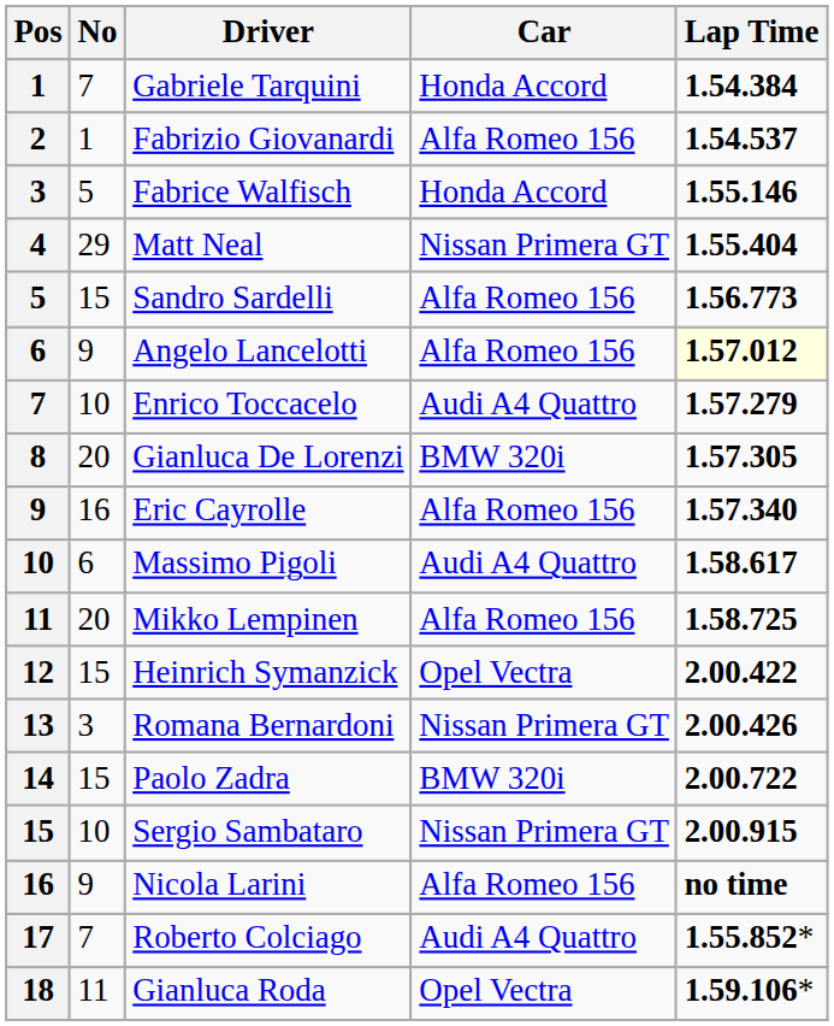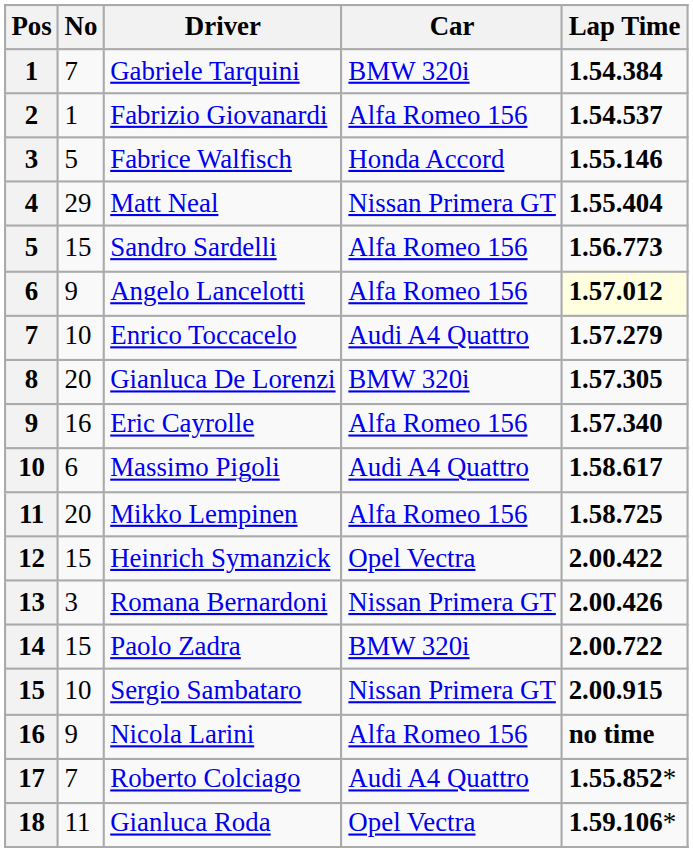Gabriele Tarquini | Car: Honda Accord -> BMW 320i
